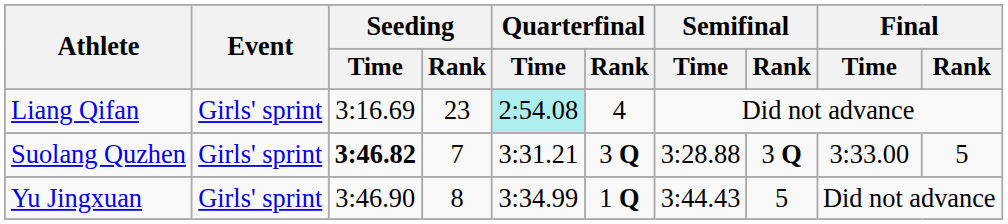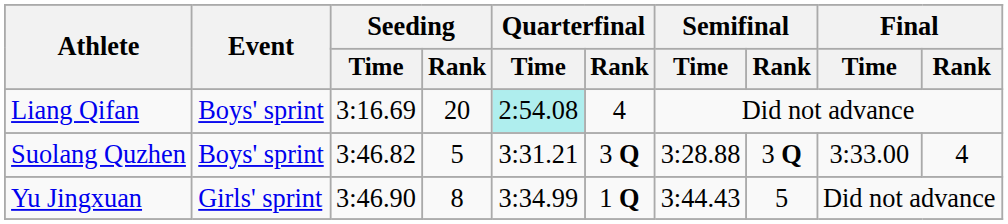Liang Qifan | Event: Girls' sprint -> Boys' sprint
Liang Qifan | Seeding / Rank: 23 -> 20
Suolang Quzhen | Event: Girls' sprint -> Boys' sprint
Suolang Quzhen | Seeding / Time: bold -> normal
Suolang Quzhen | Seeding / Rank: 7 -> 5
Suolang Quzhen | Final / Rank: 5 -> 4
